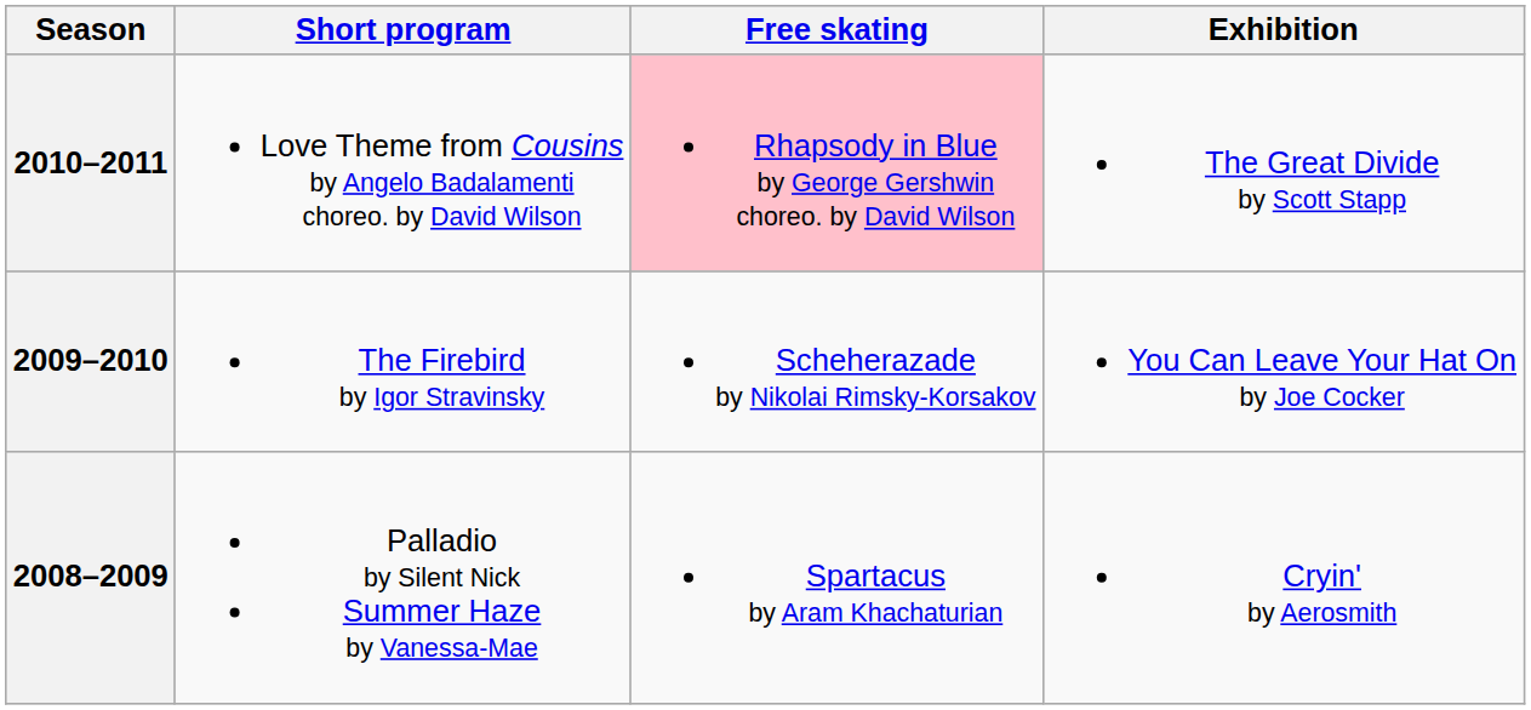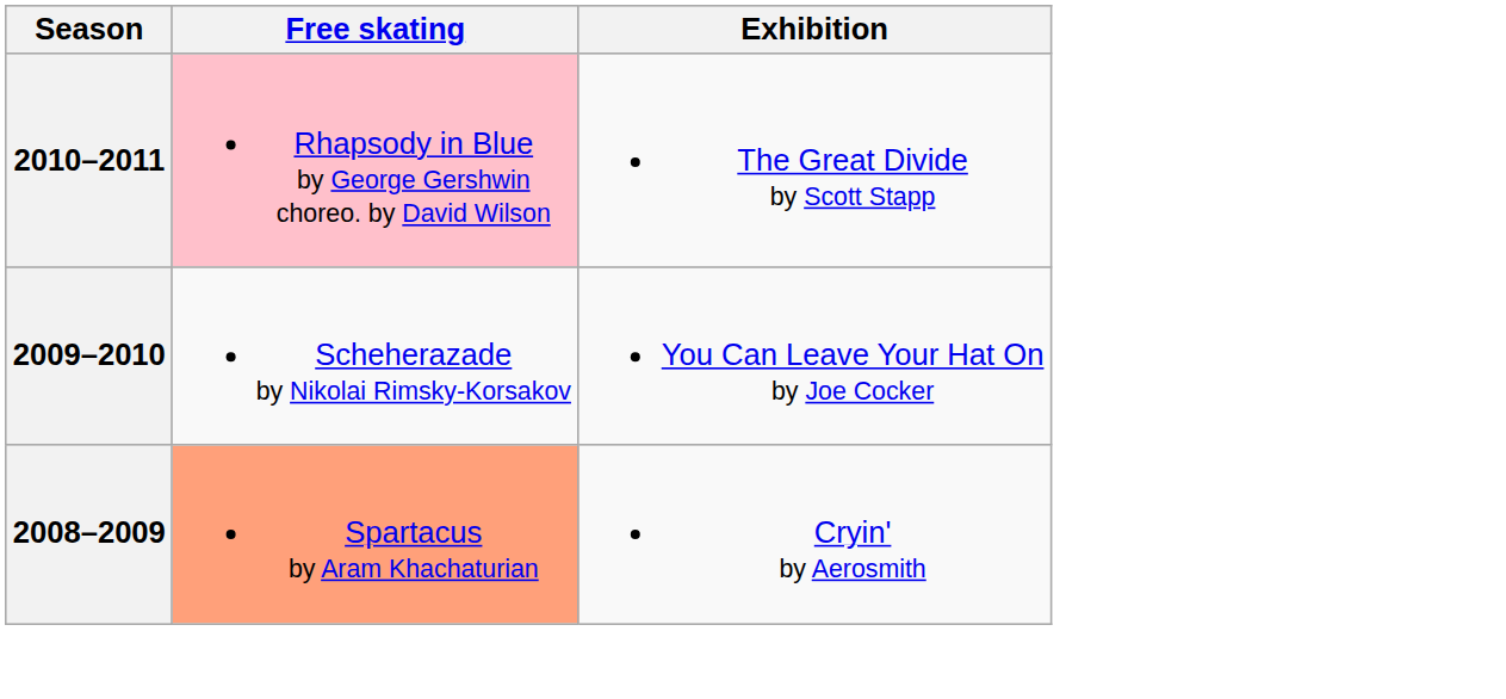- column: Short program | Love Theme from Cousins by Angelo Badalamenti choreo. by David Wilson | The Firebird by Igor Stravinsky | Palladio by Silent Nick Summer Haze by Vanessa-Mae
2008–2009 | Free skating: no background -> lightsalmon background
